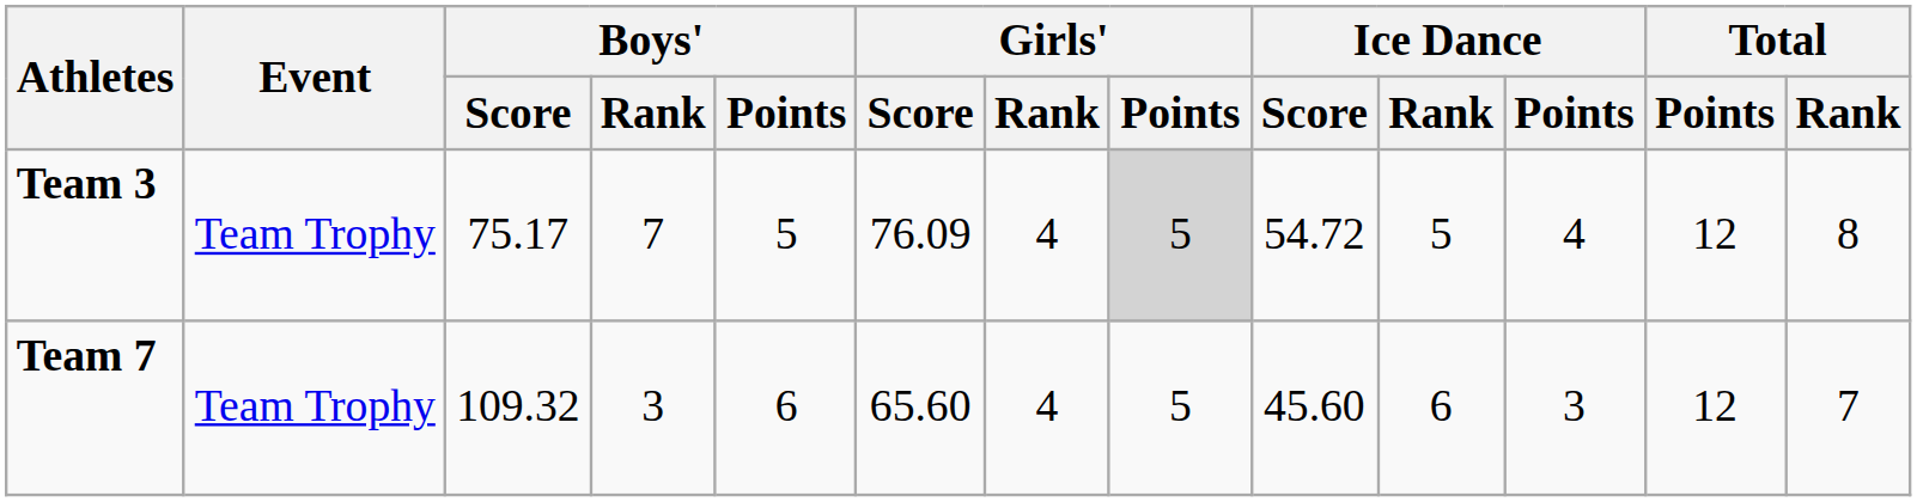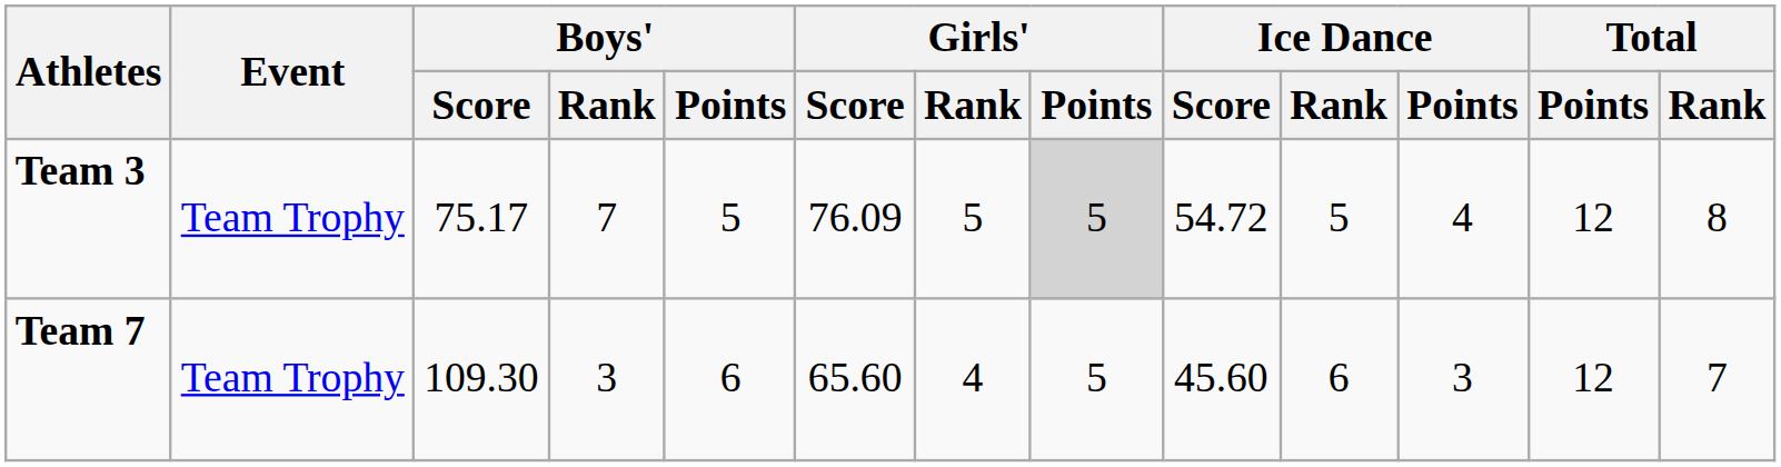Team 3 | Girls' / Rank: 4 -> 5
Team 7 | Boys' / Score: 109.32 -> 109.30
